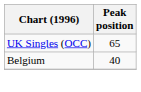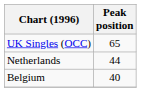+ row: Netherlands | 44
